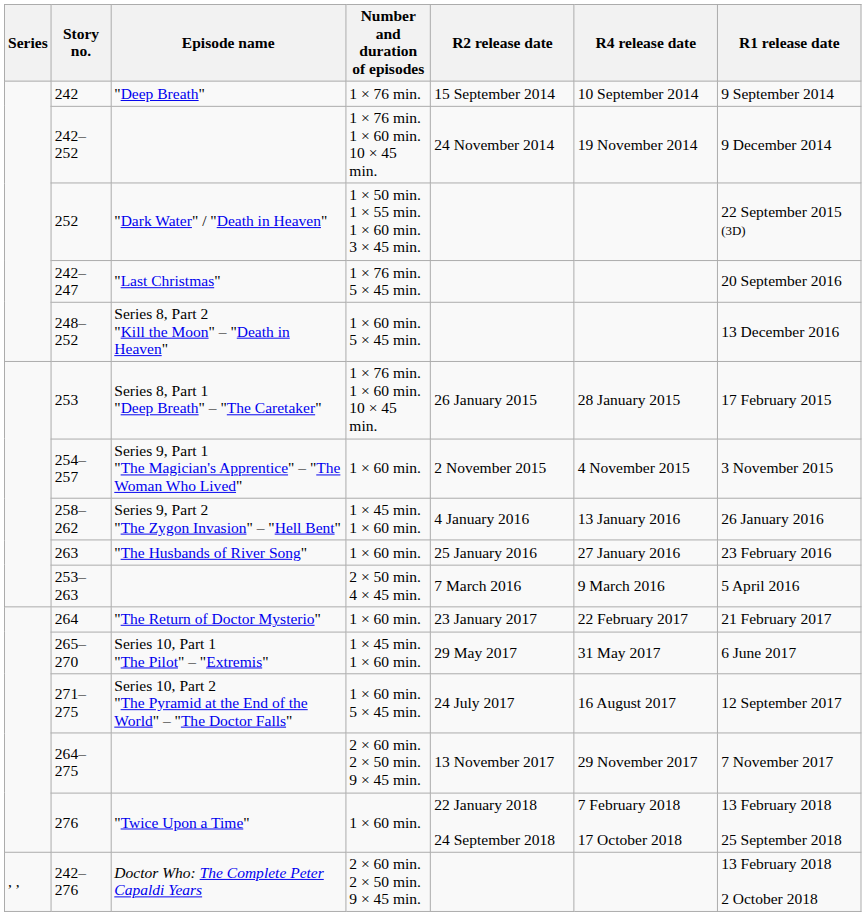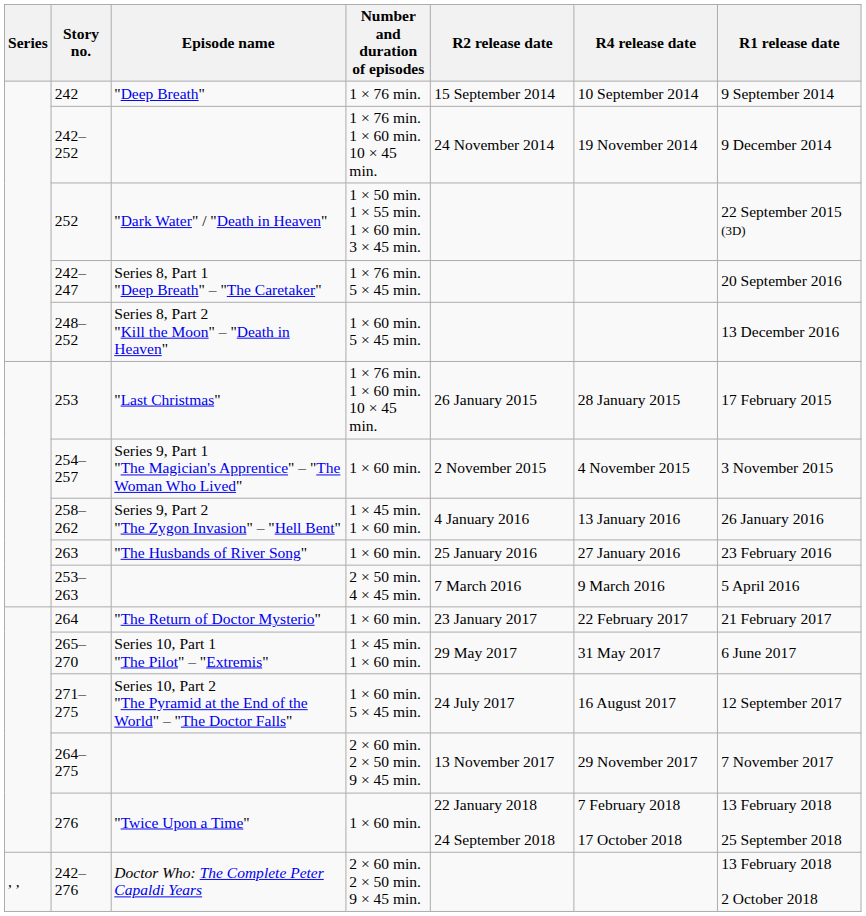242–247 | Episode name: "Last Christmas" -> Series 8, Part 1 "Deep Breath" – "The Caretaker"
253 | Episode name: Series 8, Part 1 "Deep Breath" – "The Caretaker" -> "Last Christmas"
